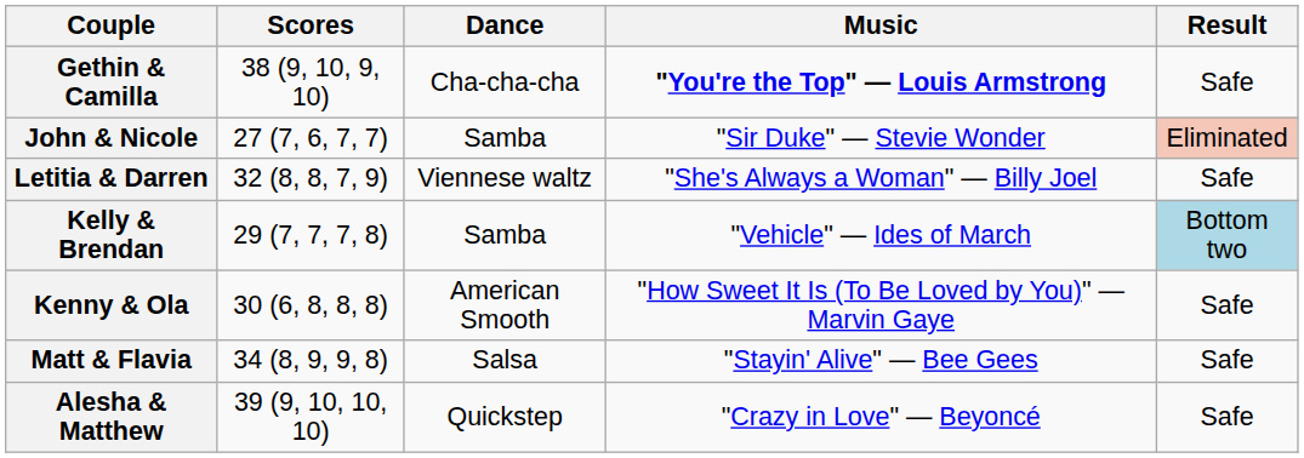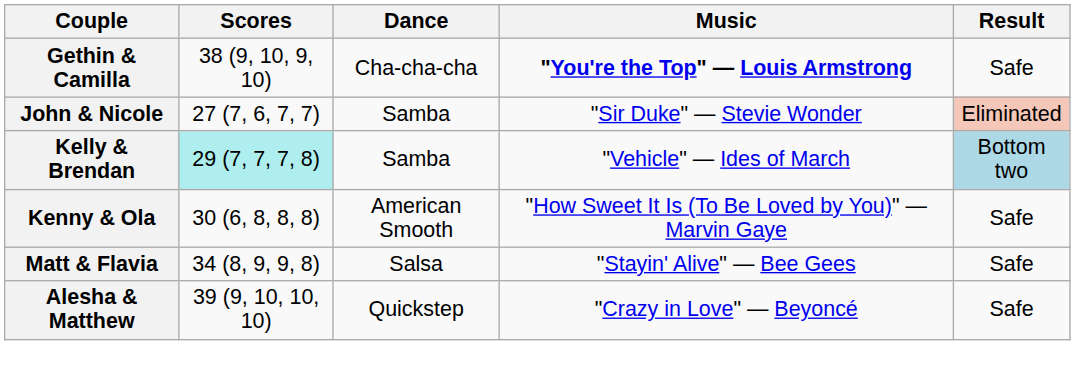- row: Letitia & Darren | 32 (8, 8, 7, 9) | Viennese waltz | "She's Always a Woman" — Billy Joel | Safe
Kelly & Brendan | Scores: no background -> paleturquoise background
